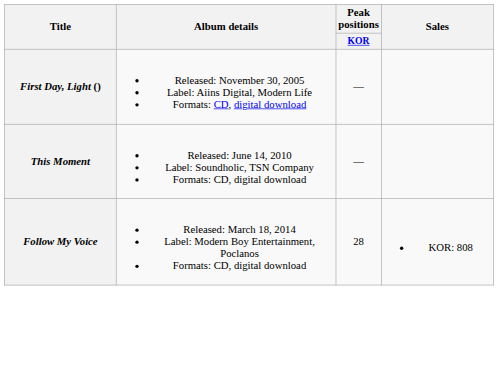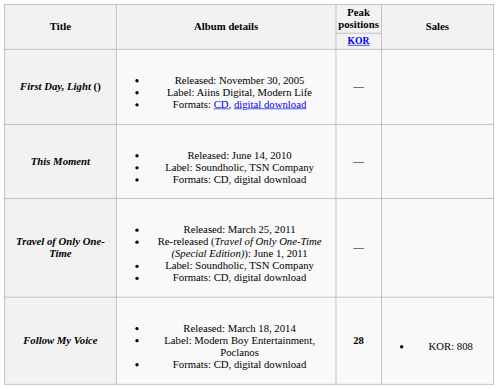+ row: Travel of Only One-Time | Released: March 25, 2011 Re-released (Travel of Only One-Time (Special Edition)): June 1, 2011 Label: Soundholic, TSN Company Formats: CD, digital download | —
Follow My Voice | Peak positions / KOR: normal -> bold
